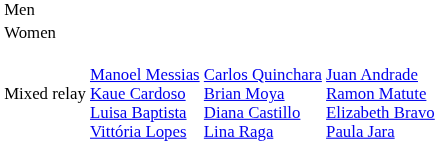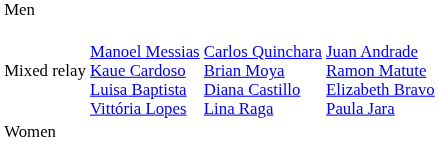rows swapped: Women <-> Mixed relay
